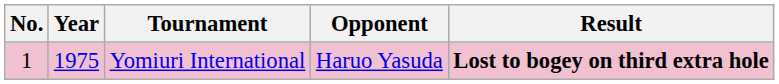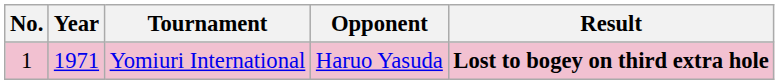Yomiuri International | Year: 1975 -> 1971
